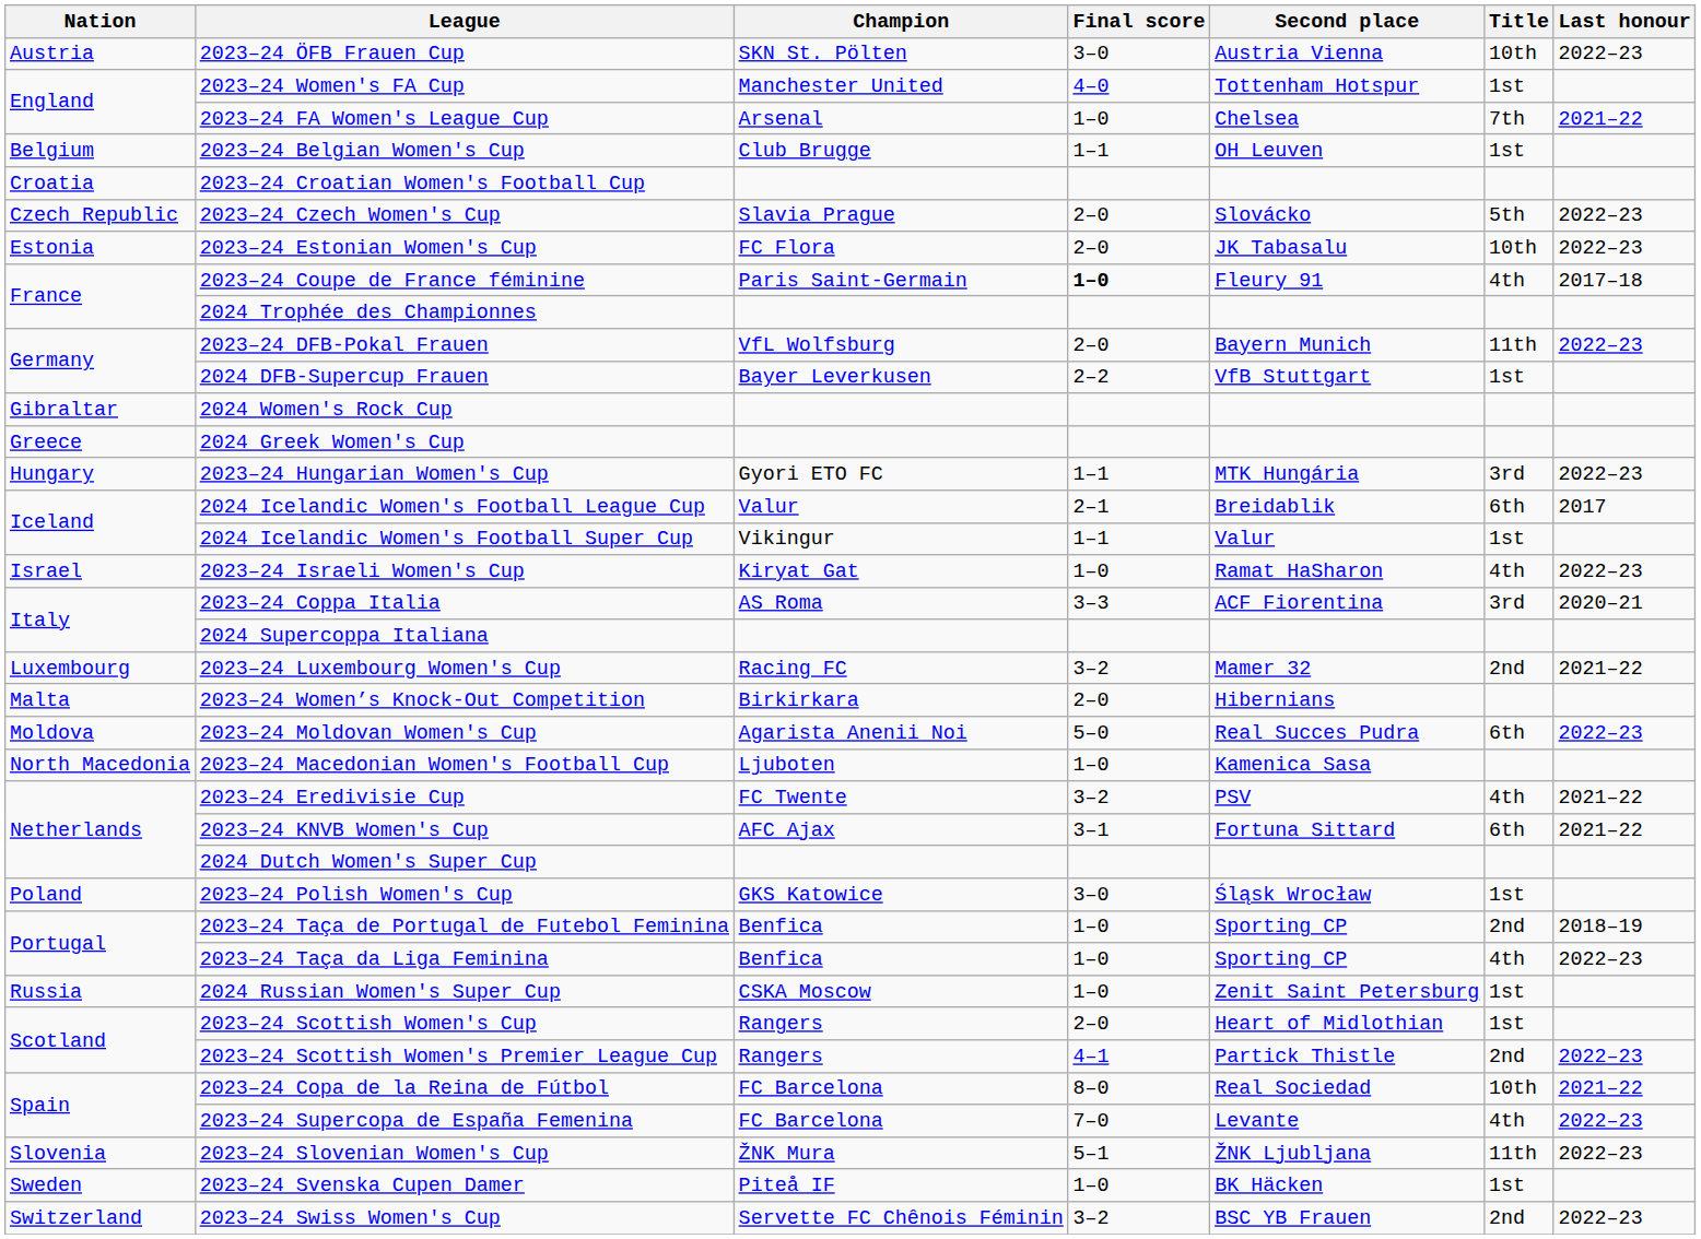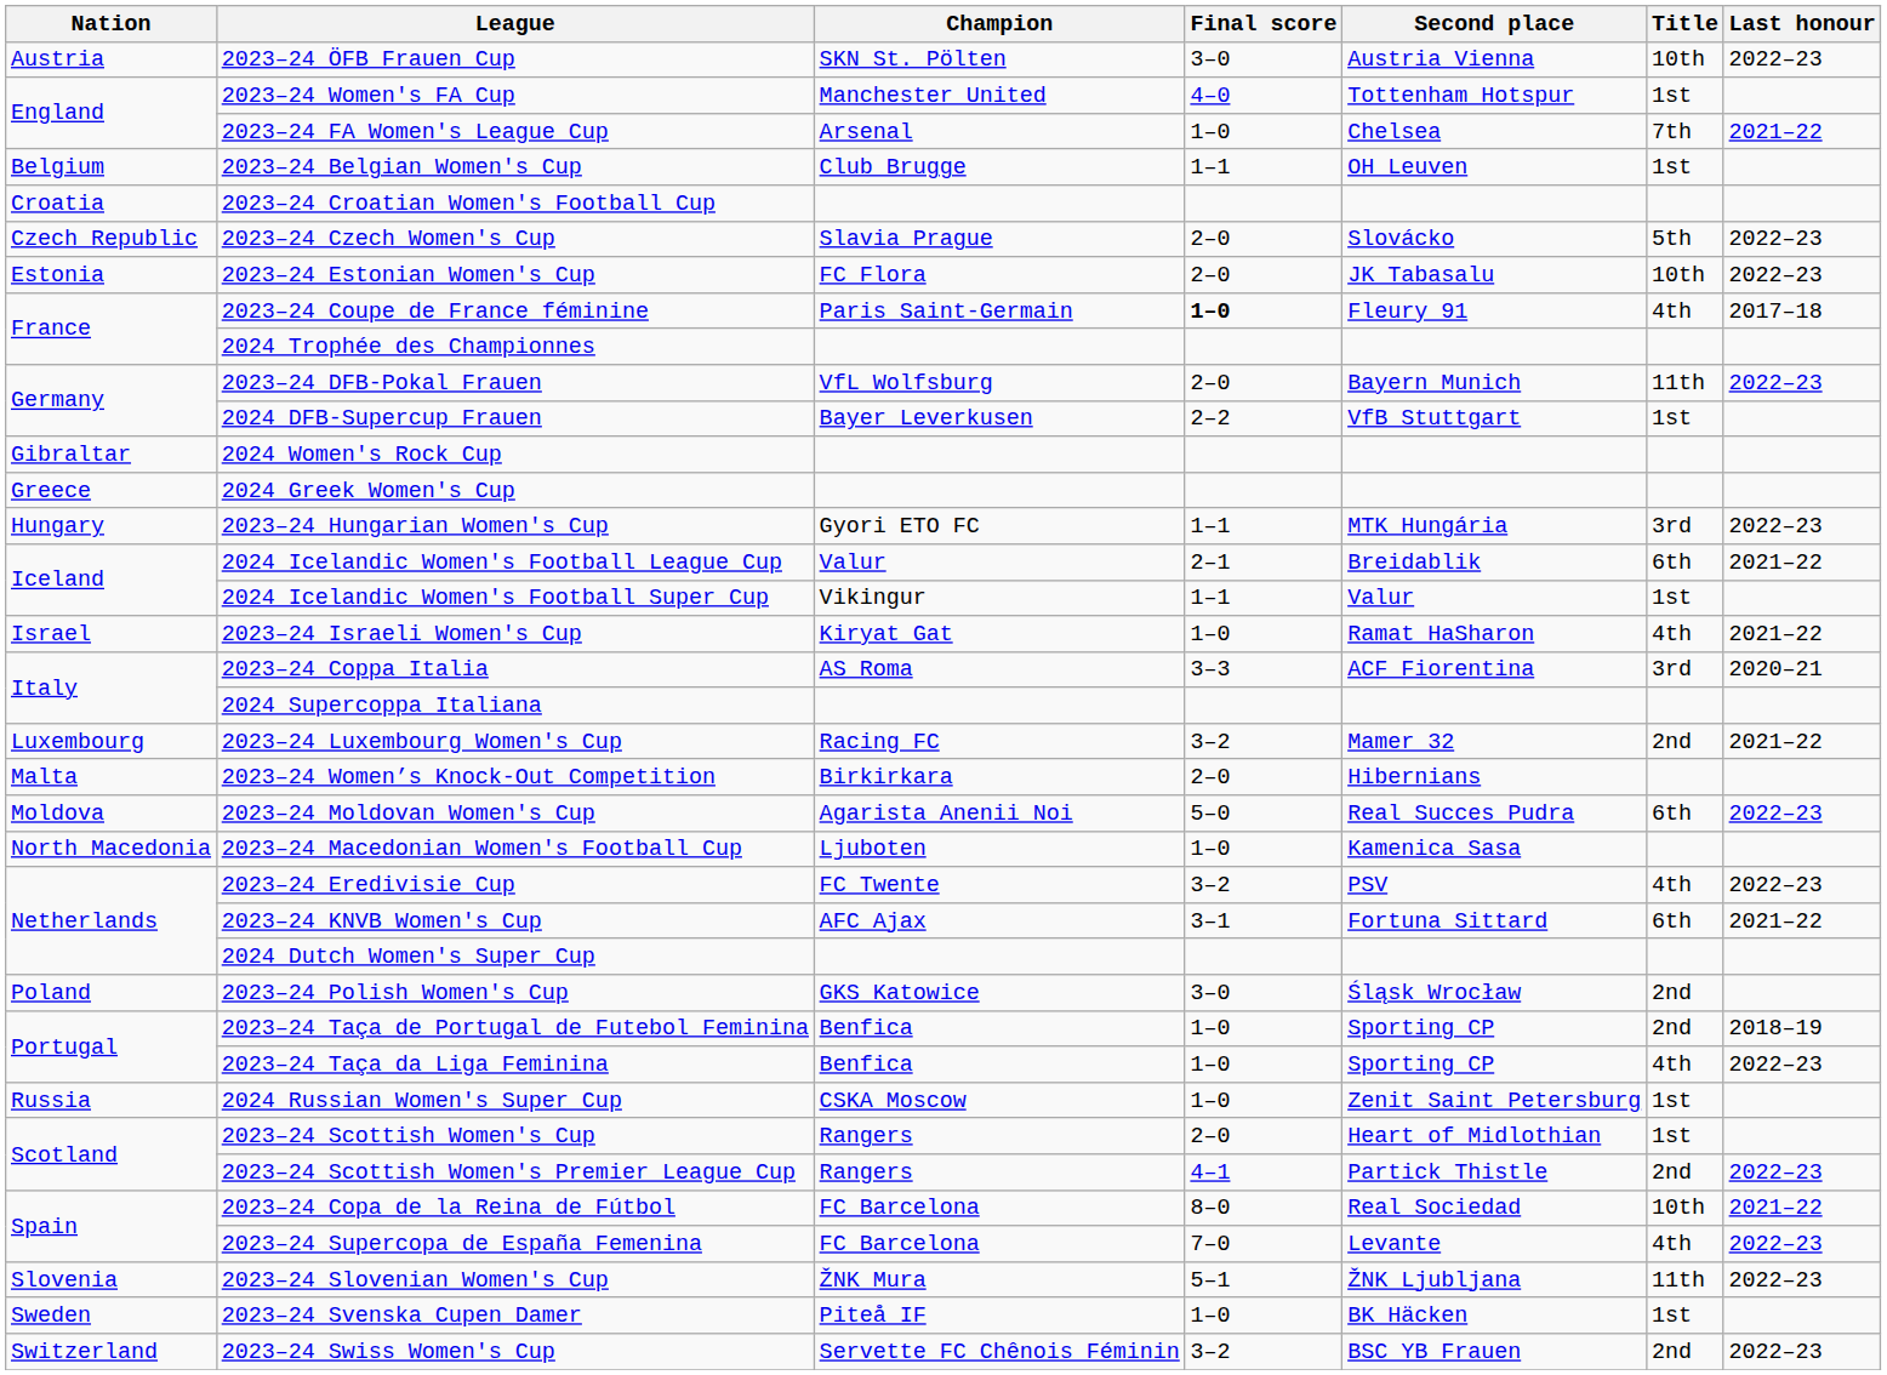2024 Icelandic Women's Football League Cup | Last honour: 2017 -> 2021–22
2023–24 Israeli Women's Cup | Last honour: 2022–23 -> 2021–22
2023–24 Eredivisie Cup | Last honour: 2021–22 -> 2022–23
2023–24 Polish Women's Cup | Title: 1st -> 2nd
